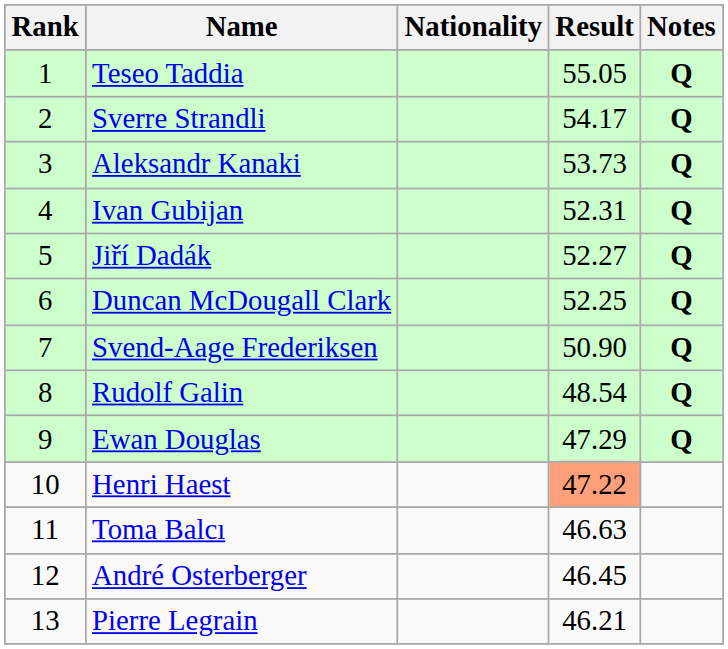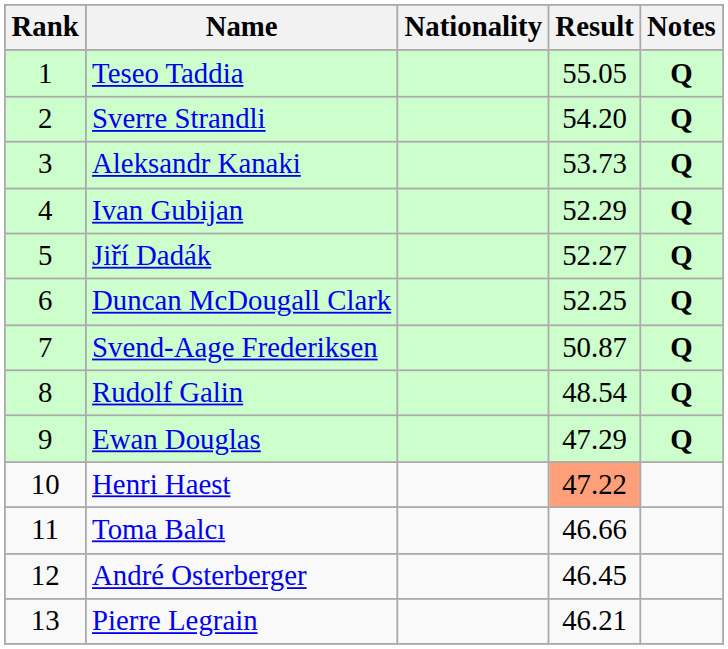Sverre Strandli | Result: 54.17 -> 54.20
Ivan Gubijan | Result: 52.31 -> 52.29
Svend-Aage Frederiksen | Result: 50.90 -> 50.87
Toma Balcı | Result: 46.63 -> 46.66
